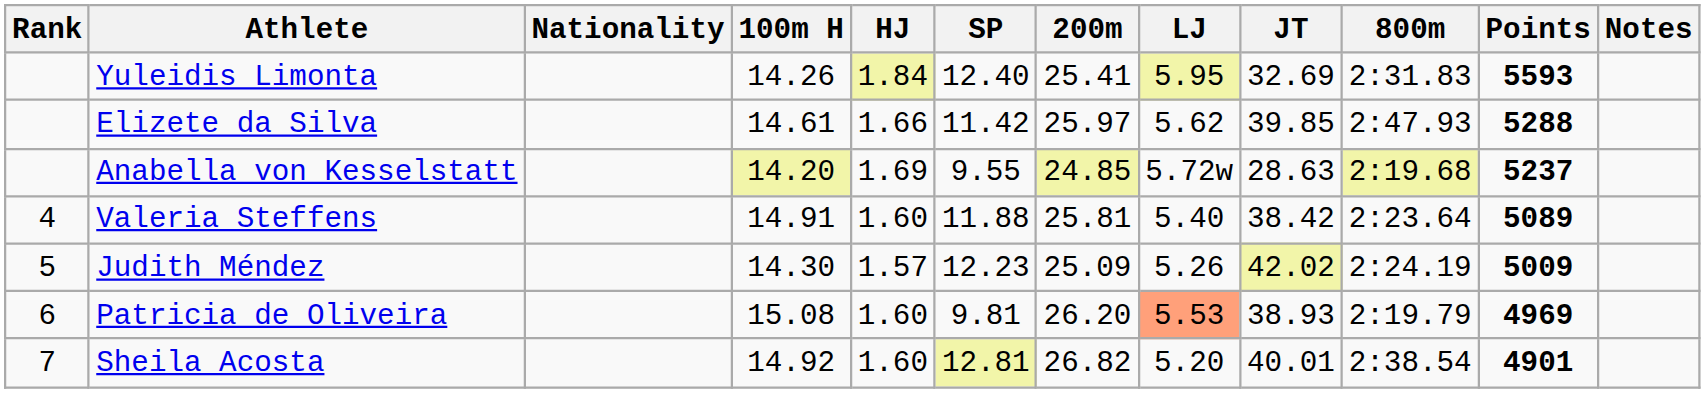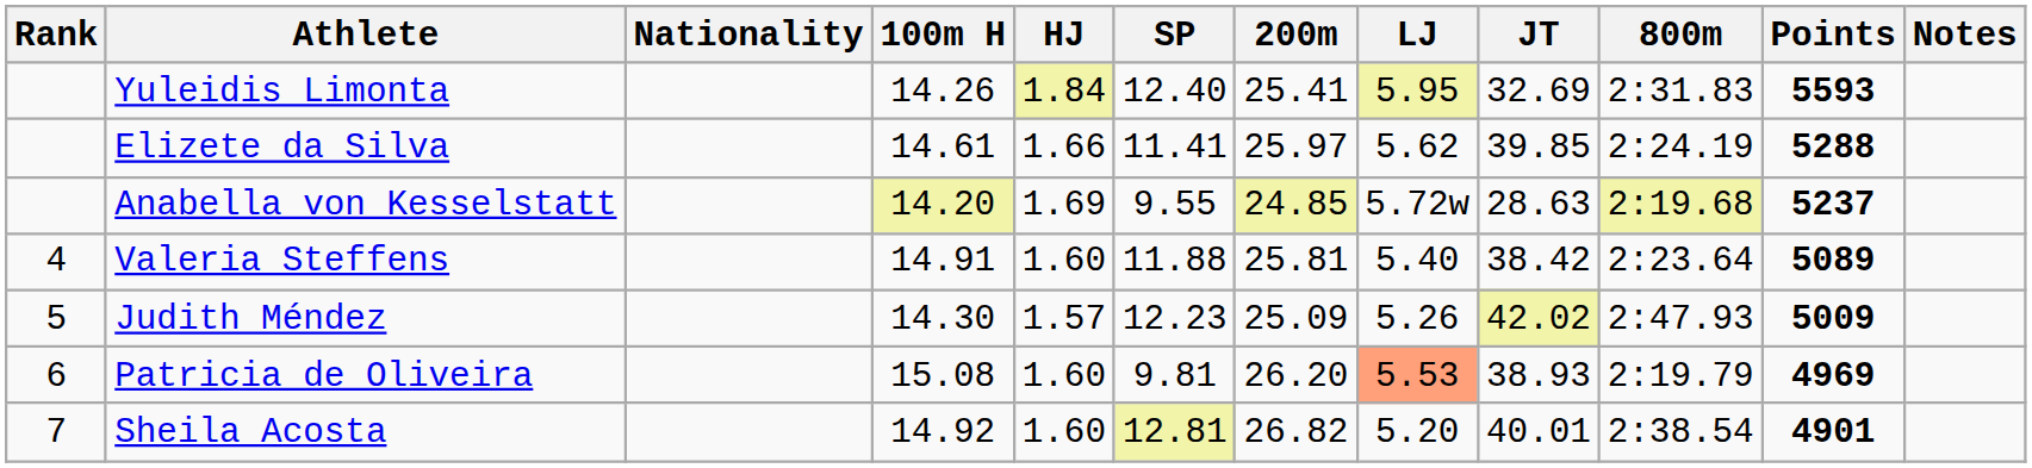Elizete da Silva | SP: 11.42 -> 11.41
Elizete da Silva | 800m: 2:47.93 -> 2:24.19
Judith Méndez | 800m: 2:24.19 -> 2:47.93
